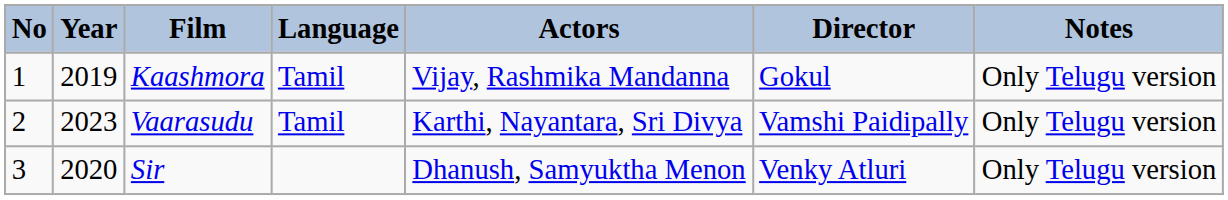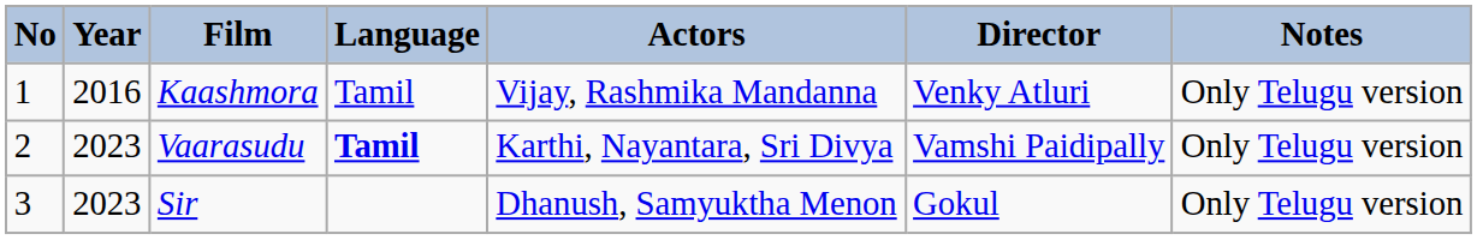Kaashmora | Year: 2019 -> 2016
Kaashmora | Director: Gokul -> Venky Atluri
Vaarasudu | Language: normal -> bold
Sir | Year: 2020 -> 2023
Sir | Director: Venky Atluri -> Gokul
